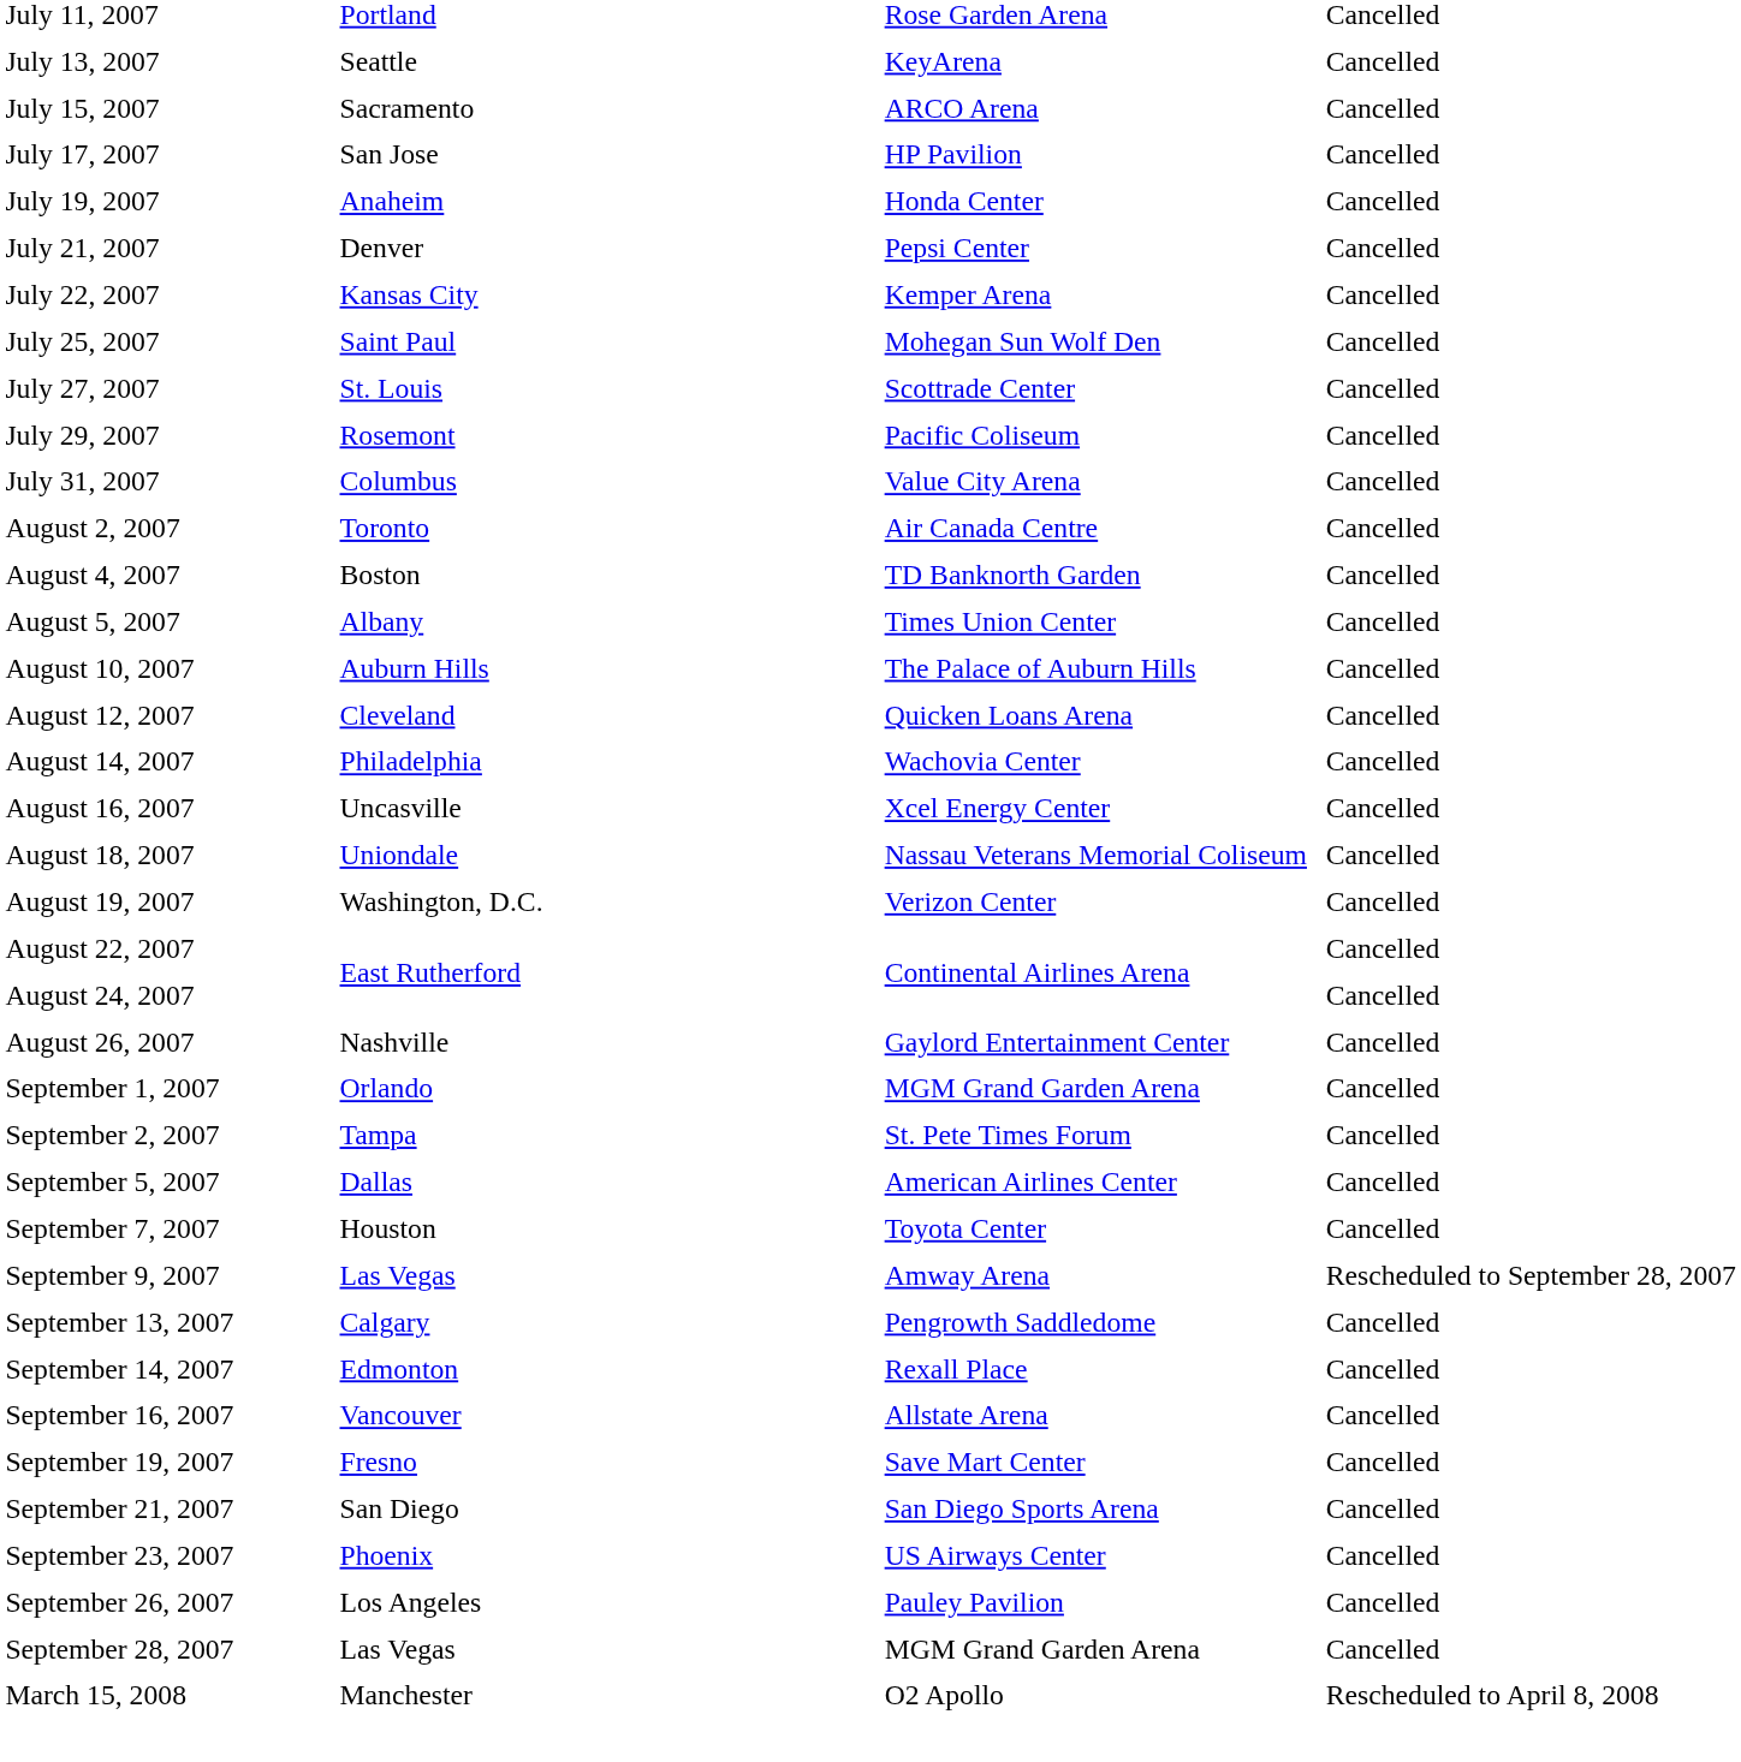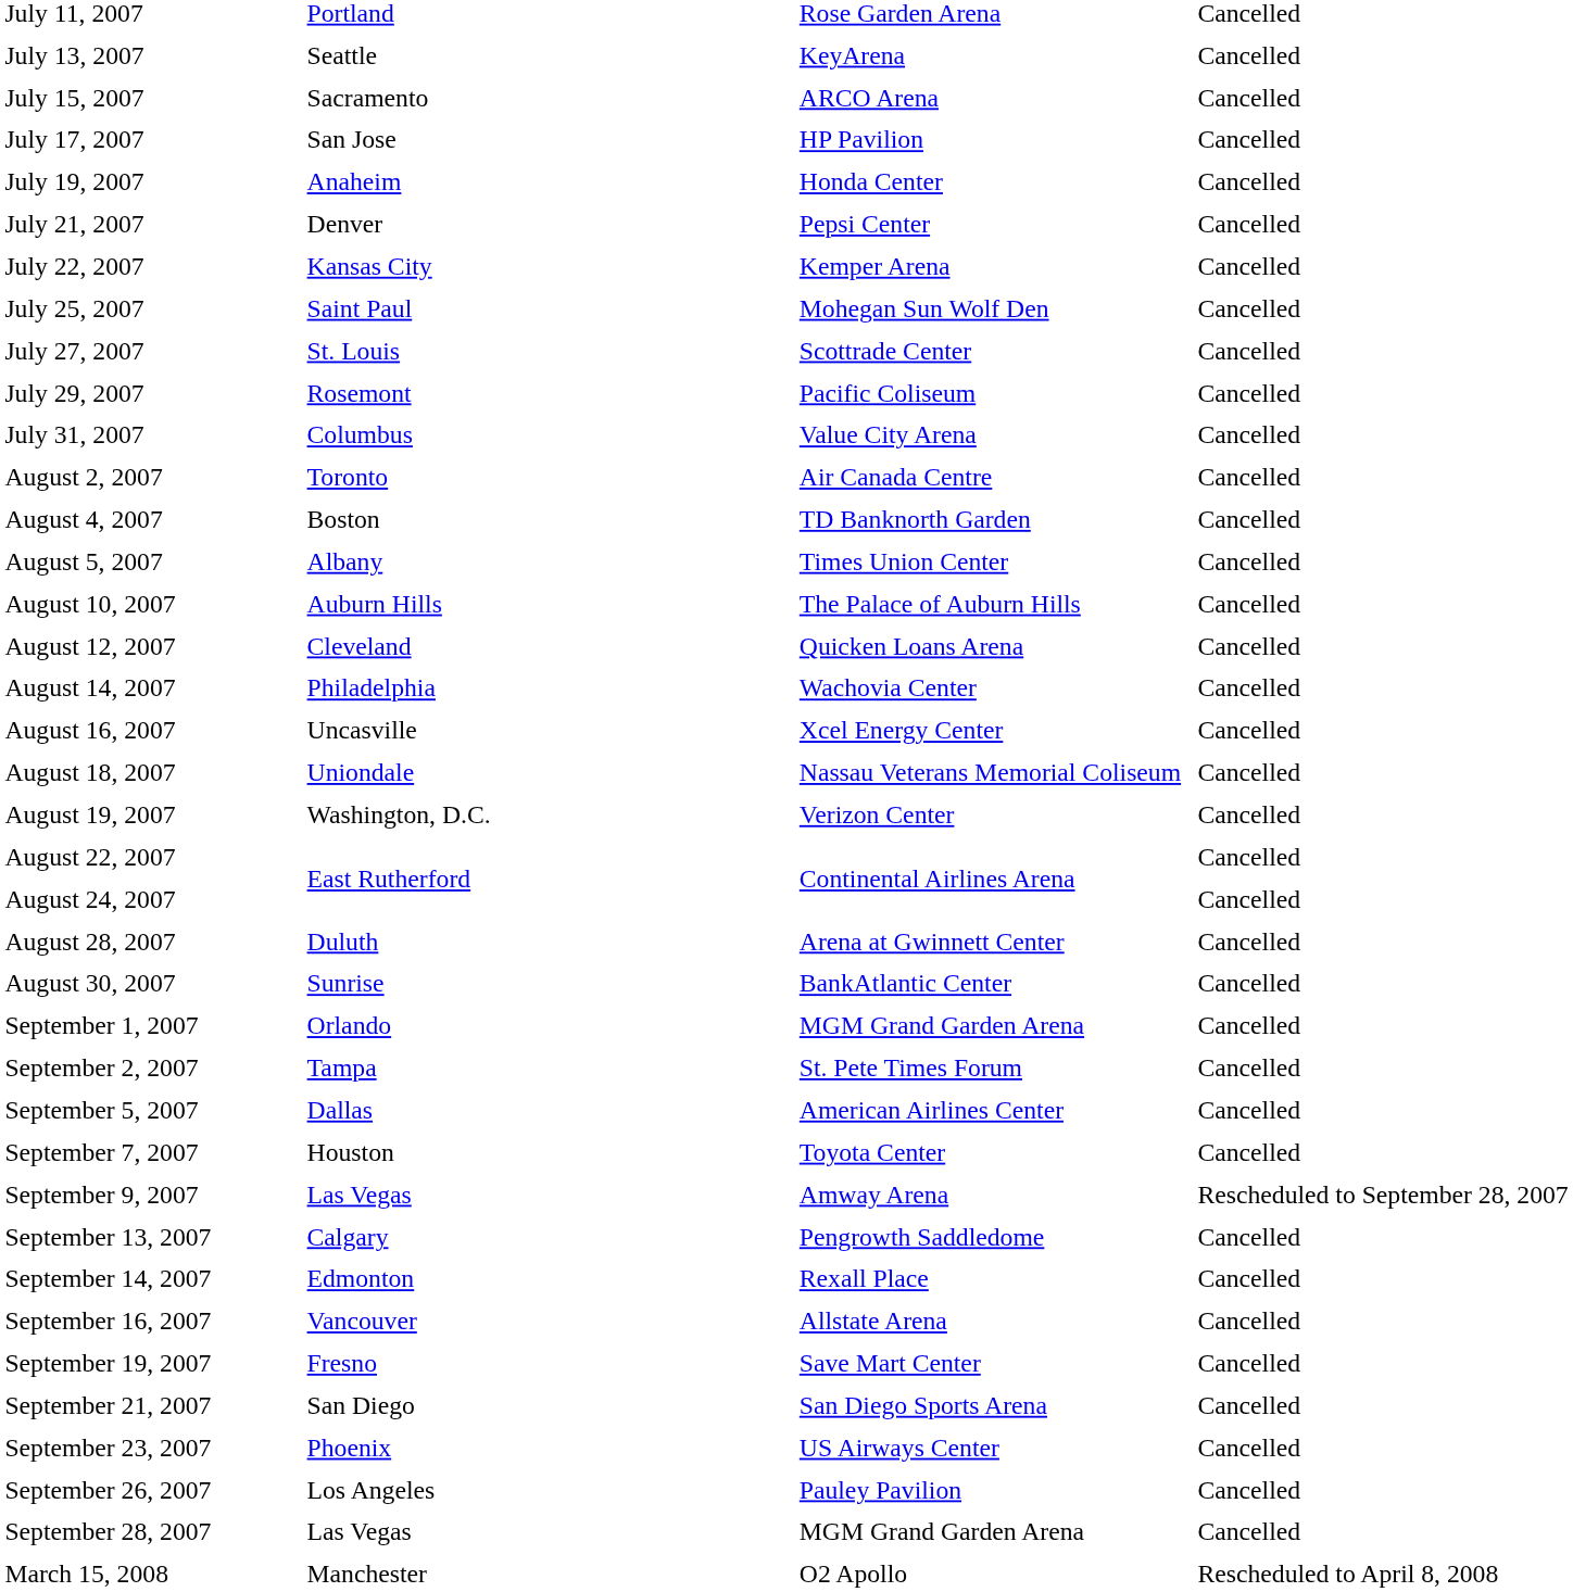- row: August 26, 2007 | Nashville | Gaylord Entertainment Center | Cancelled
+ row: August 28, 2007 | Duluth | Arena at Gwinnett Center | Cancelled
+ row: August 30, 2007 | Sunrise | BankAtlantic Center | Cancelled
